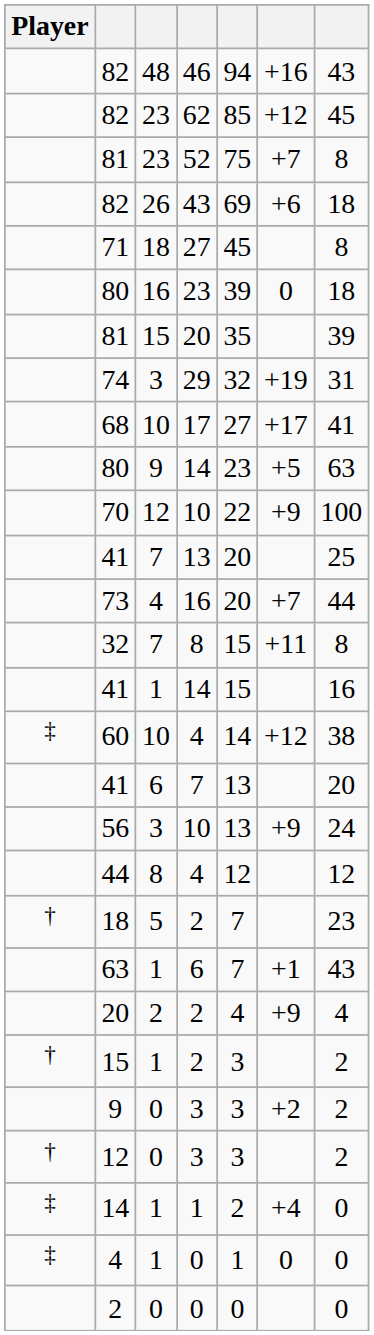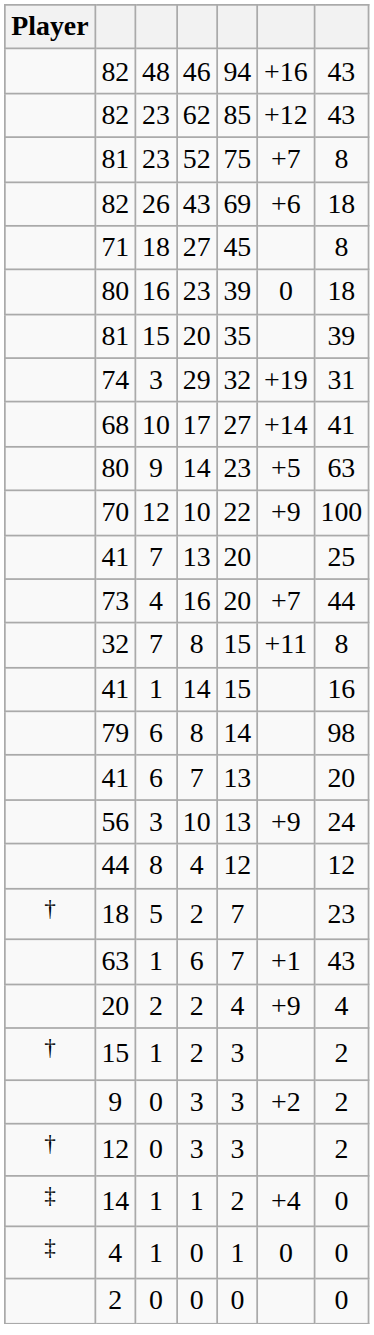82 / 62 | column 7: 45 -> 43
68 | column 6: +17 -> +14
- row: ‡ | 60 | 10 | 4 | 14 | +12 | 38
+ row: 79 | 6 | 8 | 14 | 98
